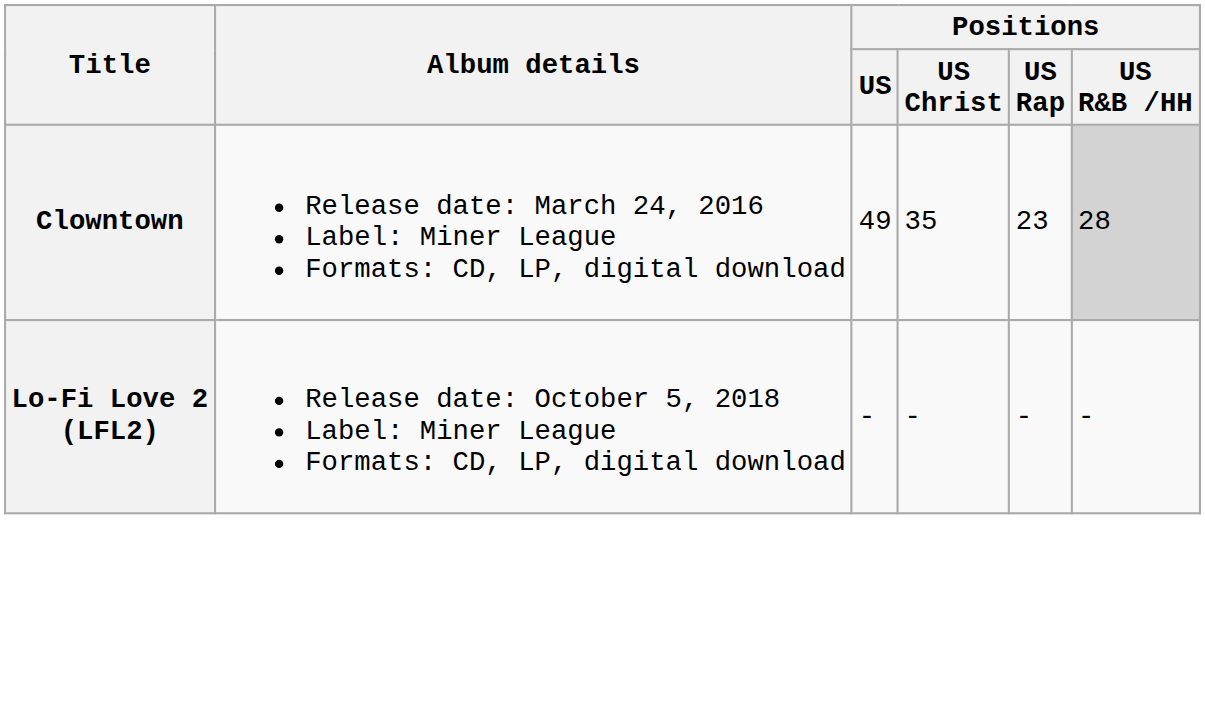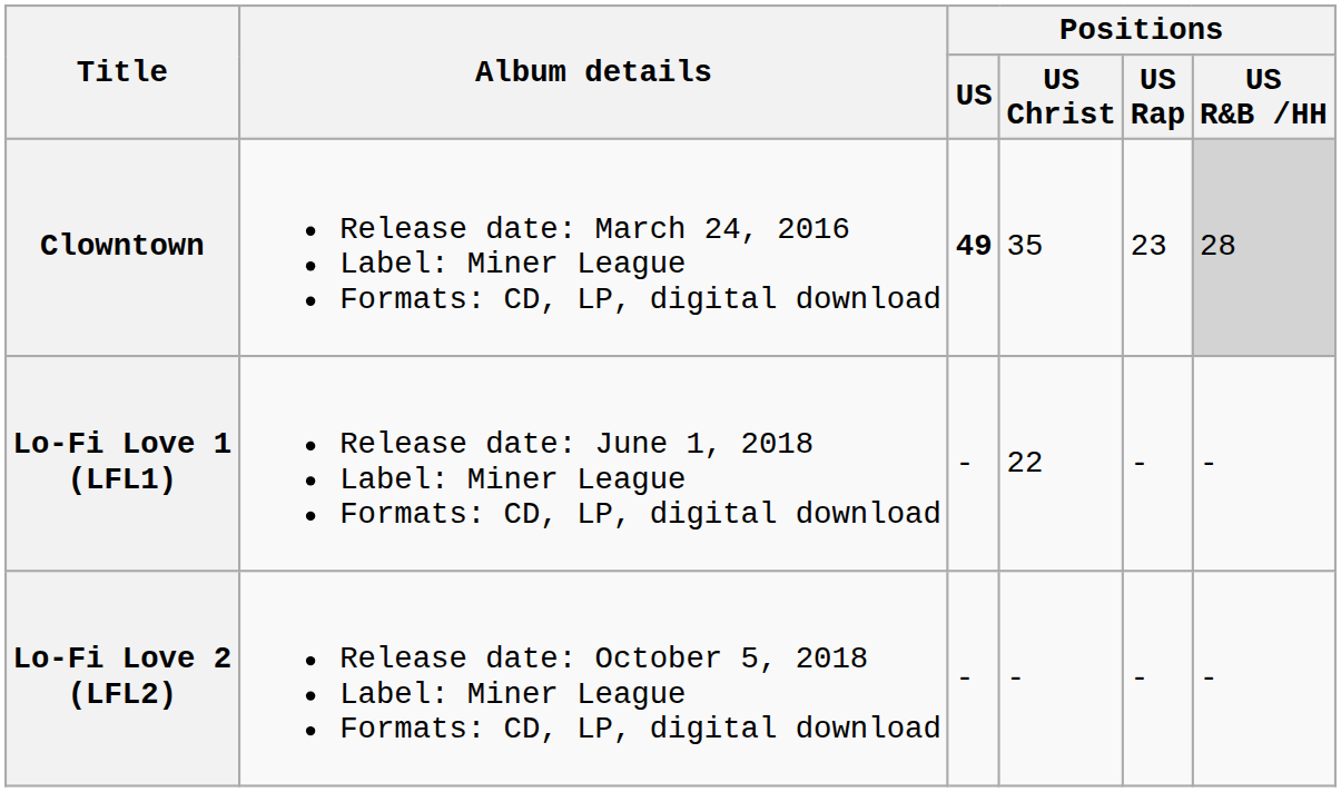Clowntown | Positions / US: normal -> bold
+ row: Lo-Fi Love 1 (LFL1) | Release date: June 1, 2018 Label: Miner League Formats: CD, LP, digital download | - | 22 | - | -
